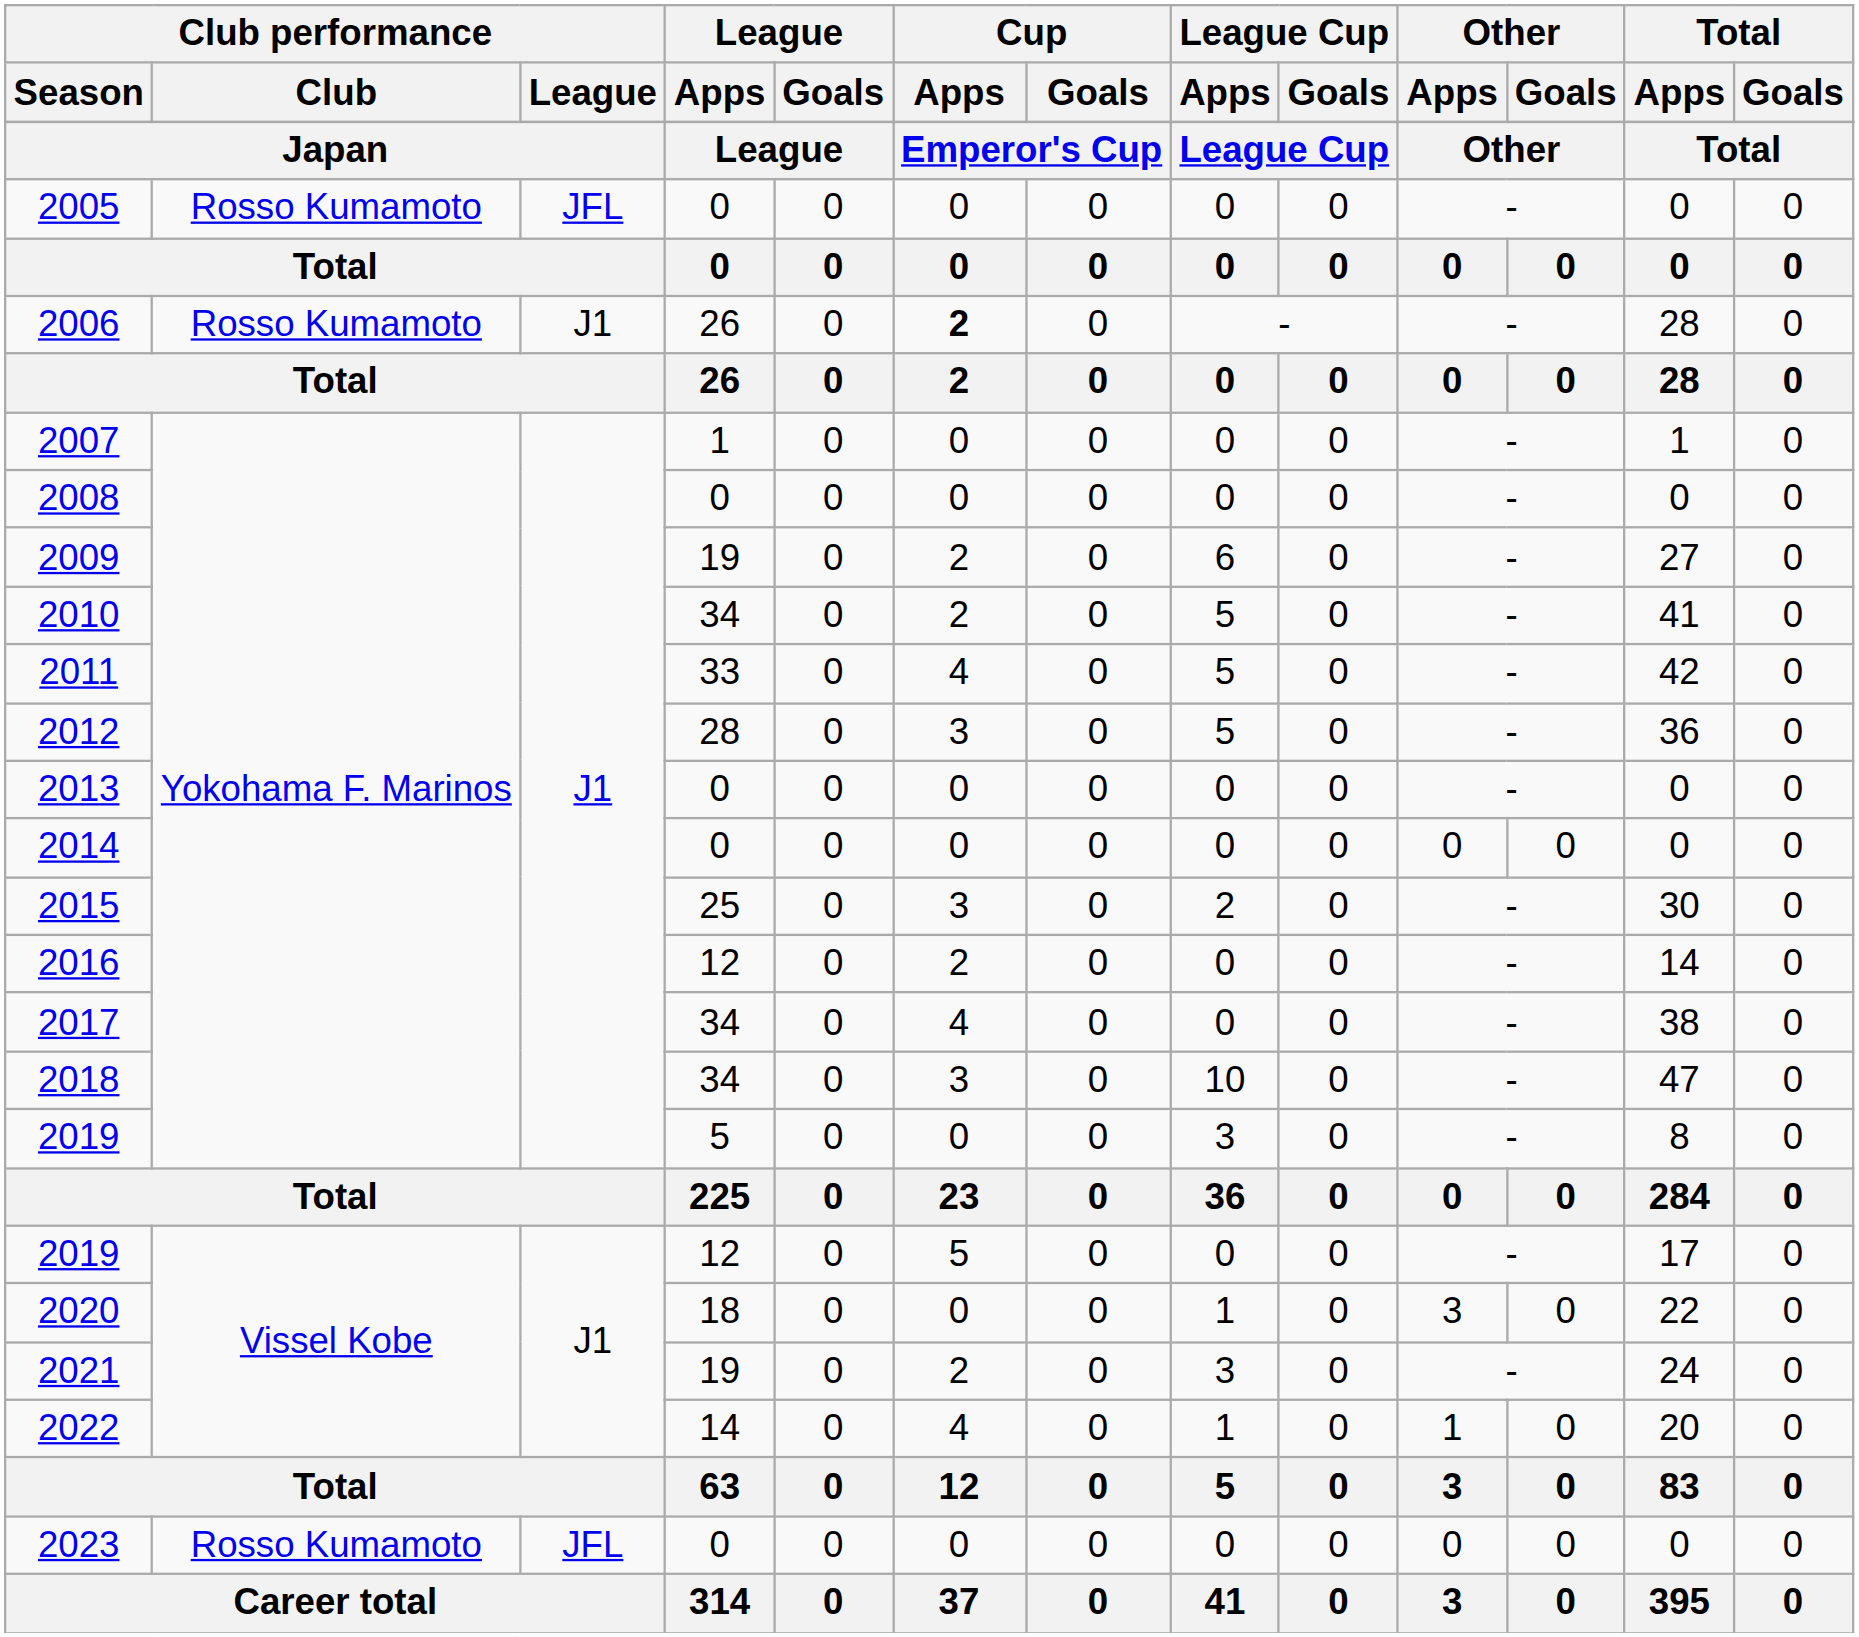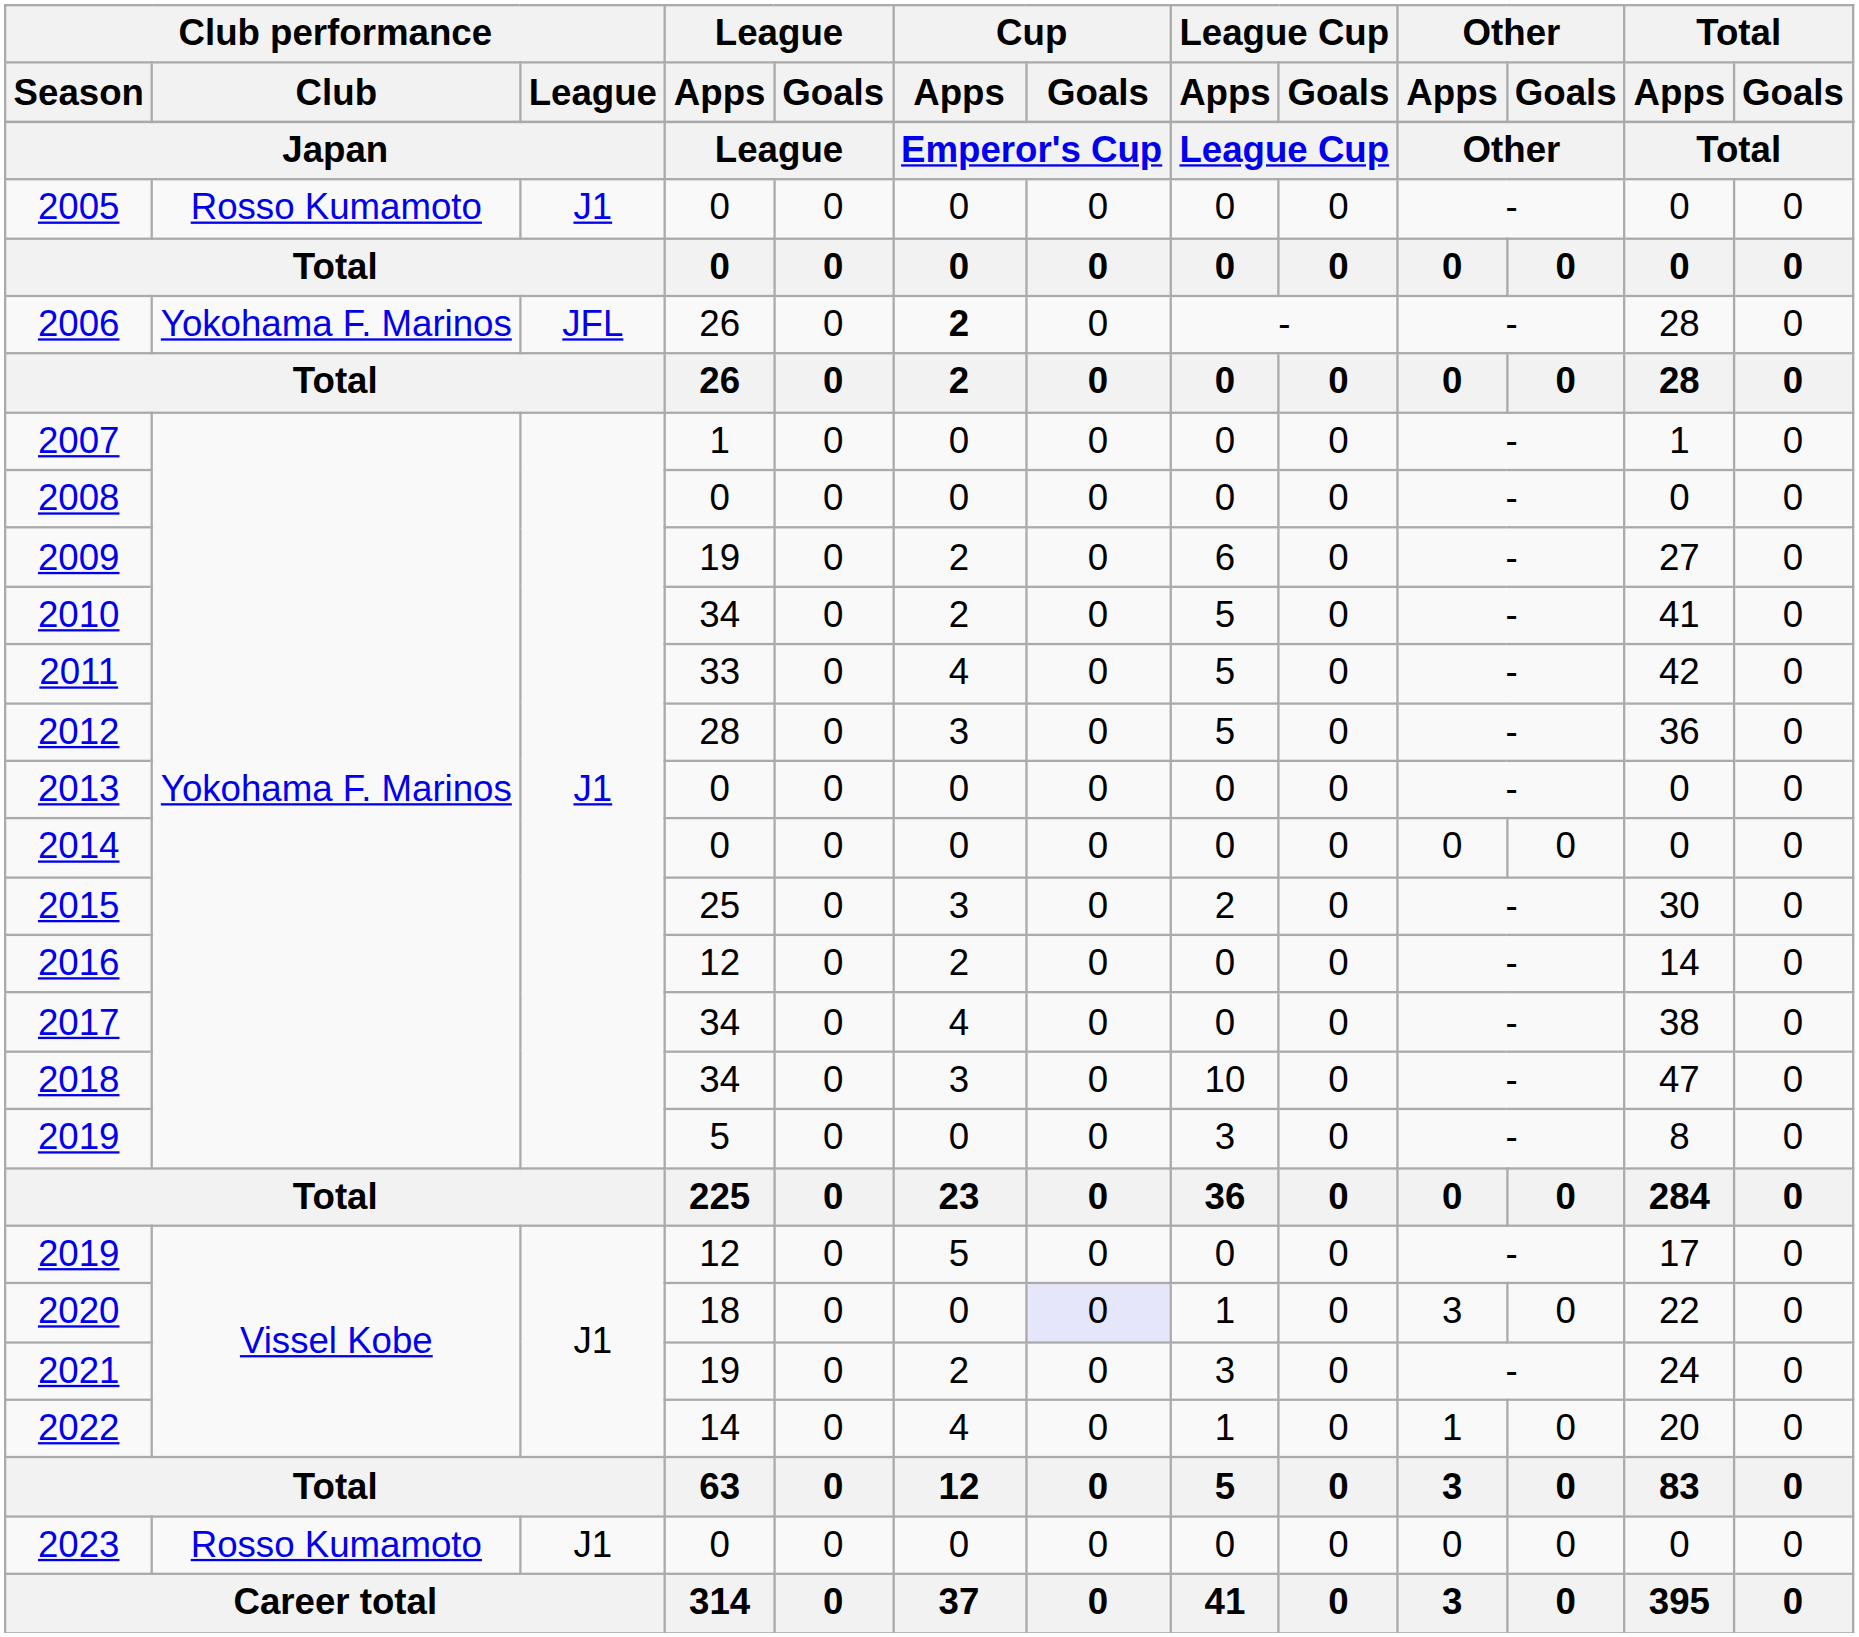2005 | Club performance / League: JFL -> J1
2006 | Club performance / Club: Rosso Kumamoto -> Yokohama F. Marinos
2006 | Club performance / League: J1 -> JFL
2020 | Cup / Goals: no background -> lavender background
2023 | Club performance / League: JFL -> J1
